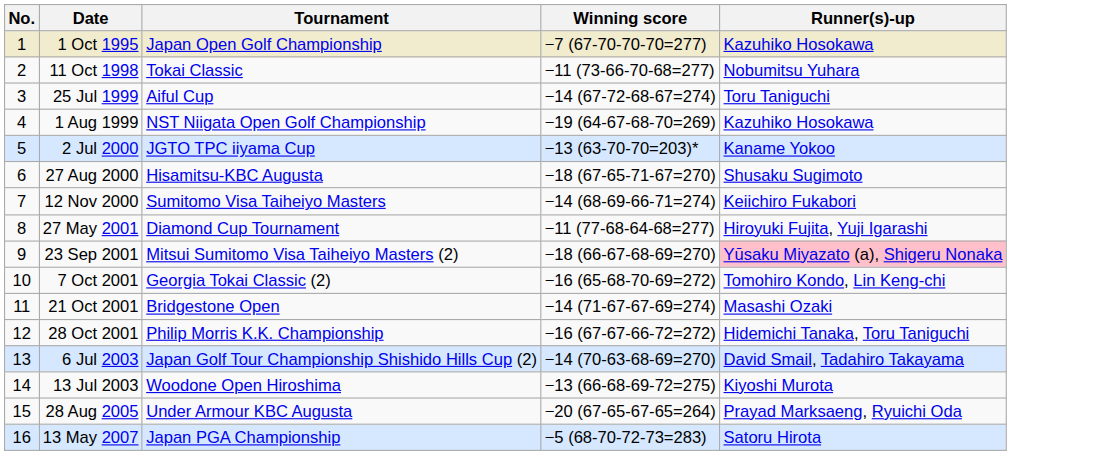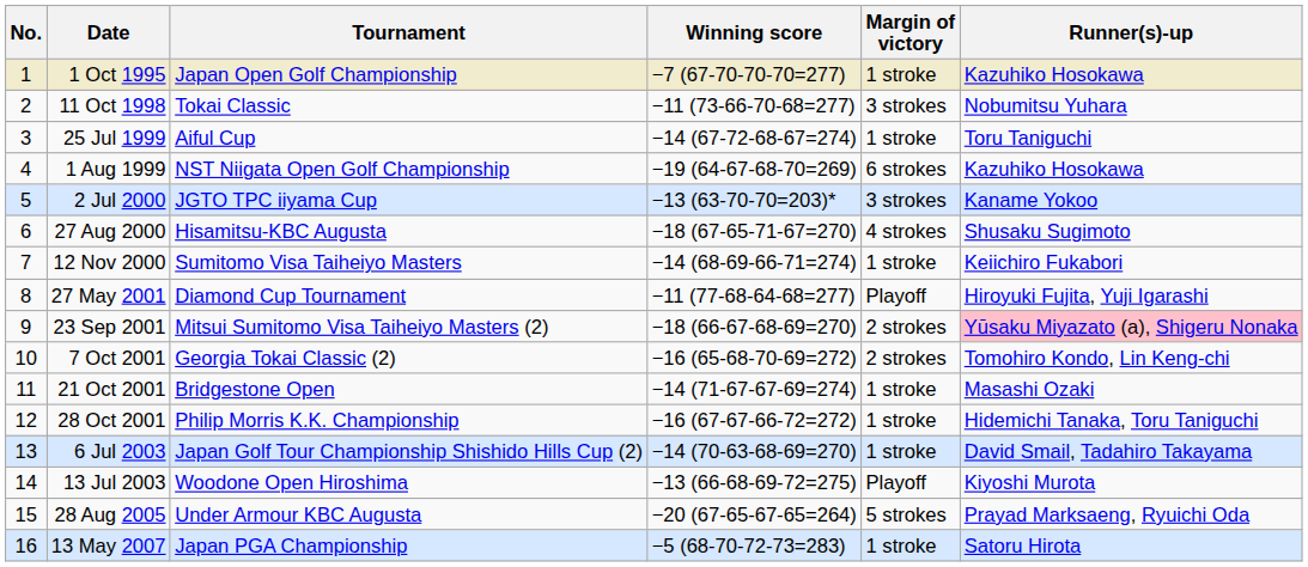+ column: Margin of victory | 1 stroke | 3 strokes | 1 stroke | 6 strokes | 3 strokes | 4 strokes | 1 stroke | Playoff | 2 strokes | 2 strokes | 1 stroke | 1 stroke | 1 stroke | Playoff | 5 strokes | 1 stroke
